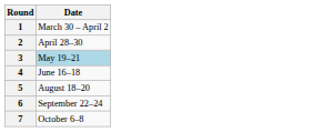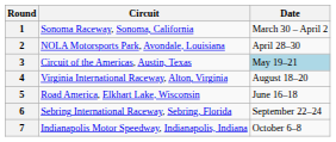+ column: Circuit | Sonoma Raceway, Sonoma, California | NOLA Motorsports Park, Avondale, Louisiana | Circuit of the Americas, Austin, Texas | Virginia International Raceway, Alton, Virginia | Road America, Elkhart Lake, Wisconsin | Sebring International Raceway, Sebring, Florida | Indianapolis Motor Speedway, Indianapolis, Indiana
4 | Date: June 16–18 -> August 18–20
5 | Date: August 18–20 -> June 16–18
